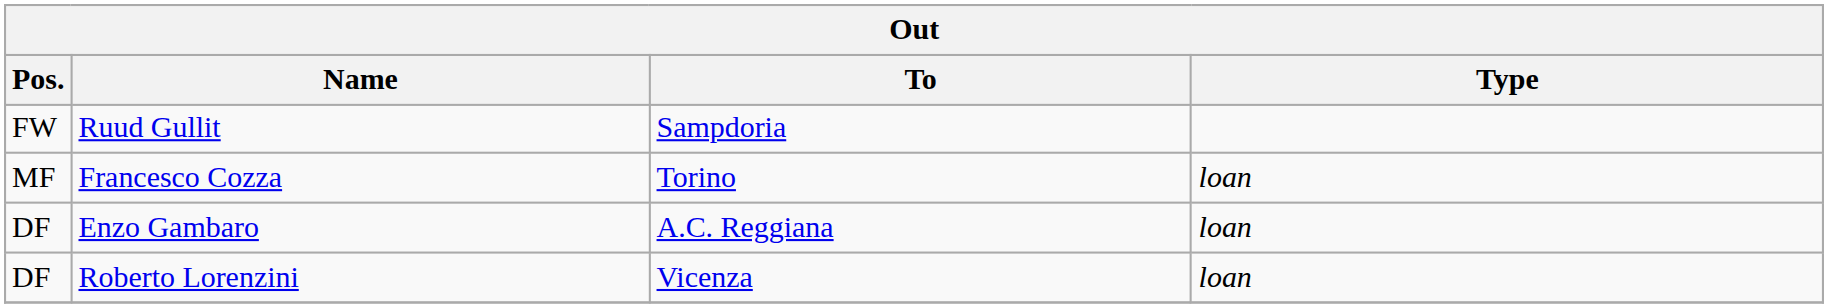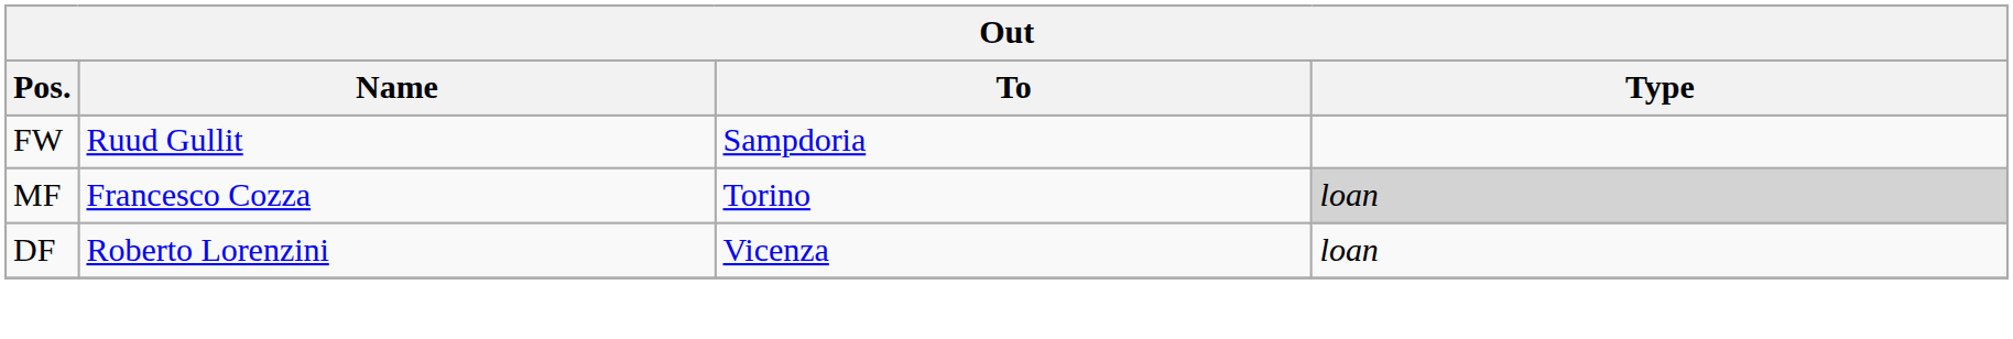Francesco Cozza | Type: no background -> lightgrey background
- row: DF | Enzo Gambaro | A.C. Reggiana | loan
